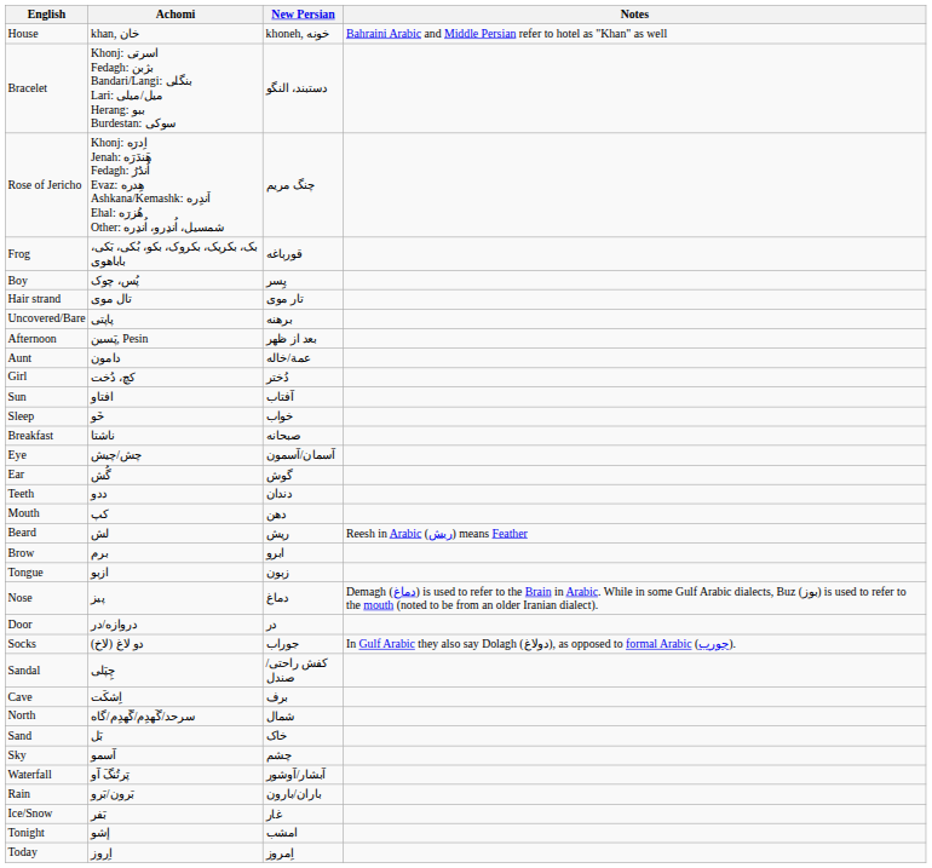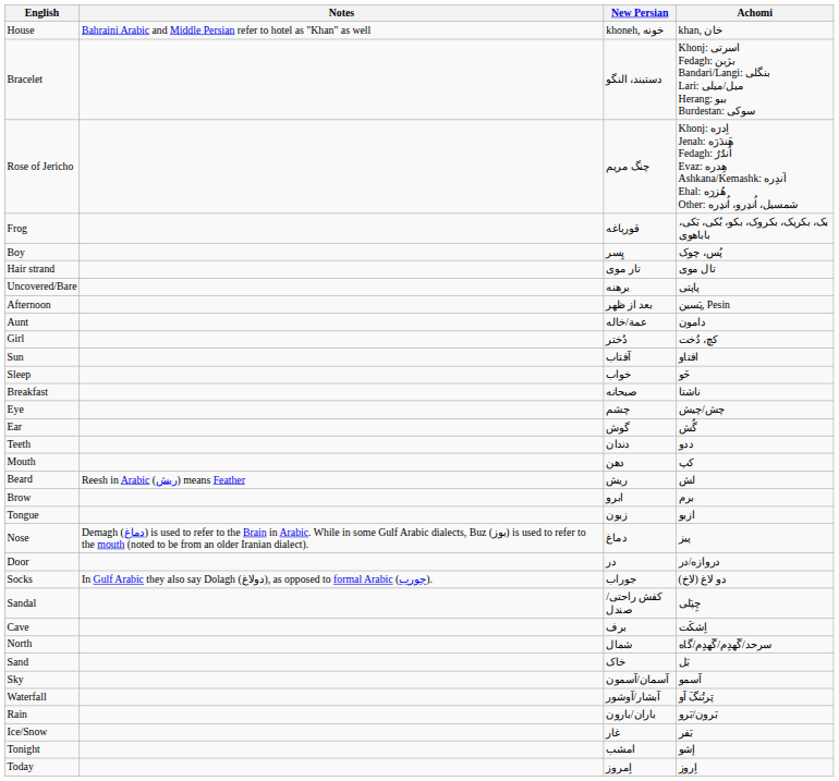columns swapped: Achomi <-> Notes
Eye | New Persian: آسمان/آسمون -> چشم
Sky | New Persian: چشم -> آسمان/آسمون
